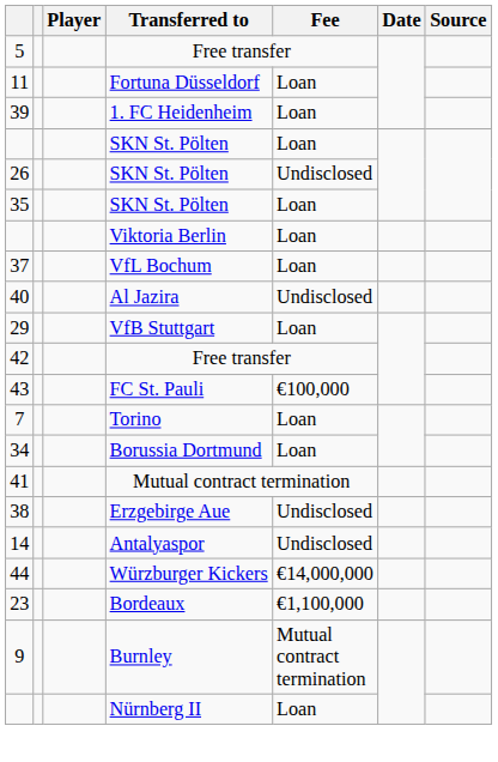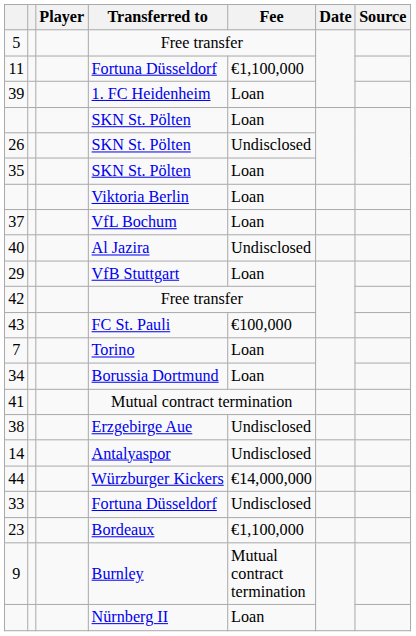11 | Fee: Loan -> €1,100,000
+ row: 33 | Fortuna Düsseldorf | Undisclosed
